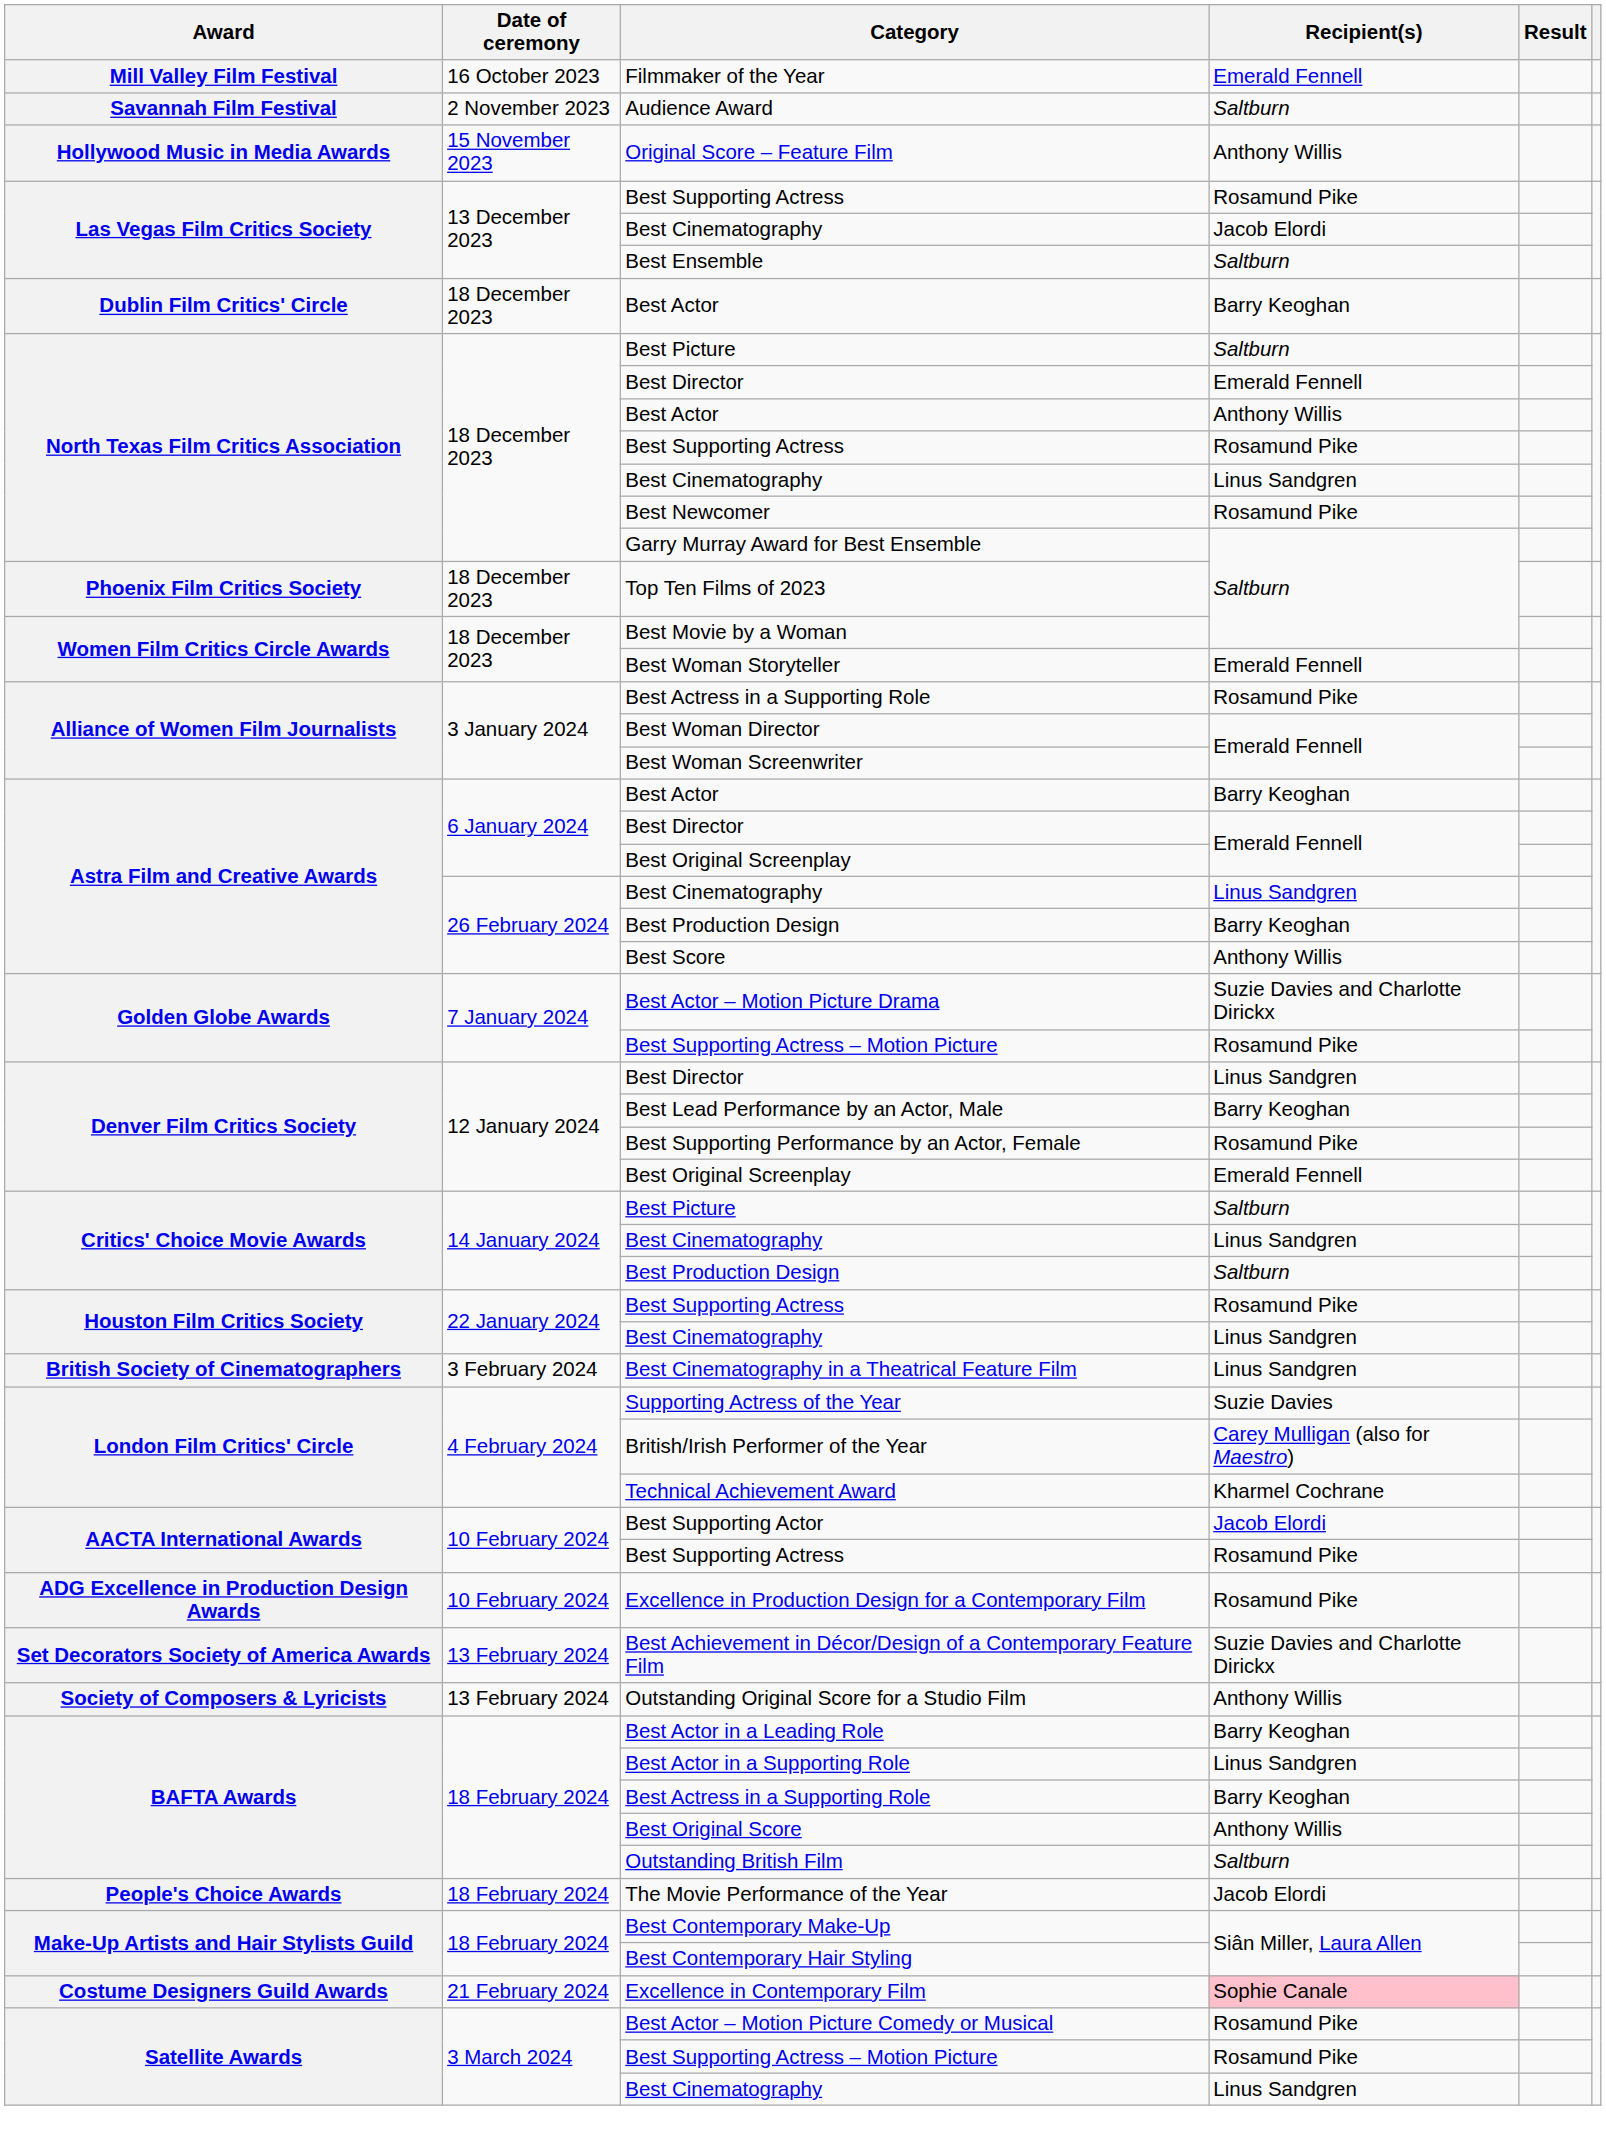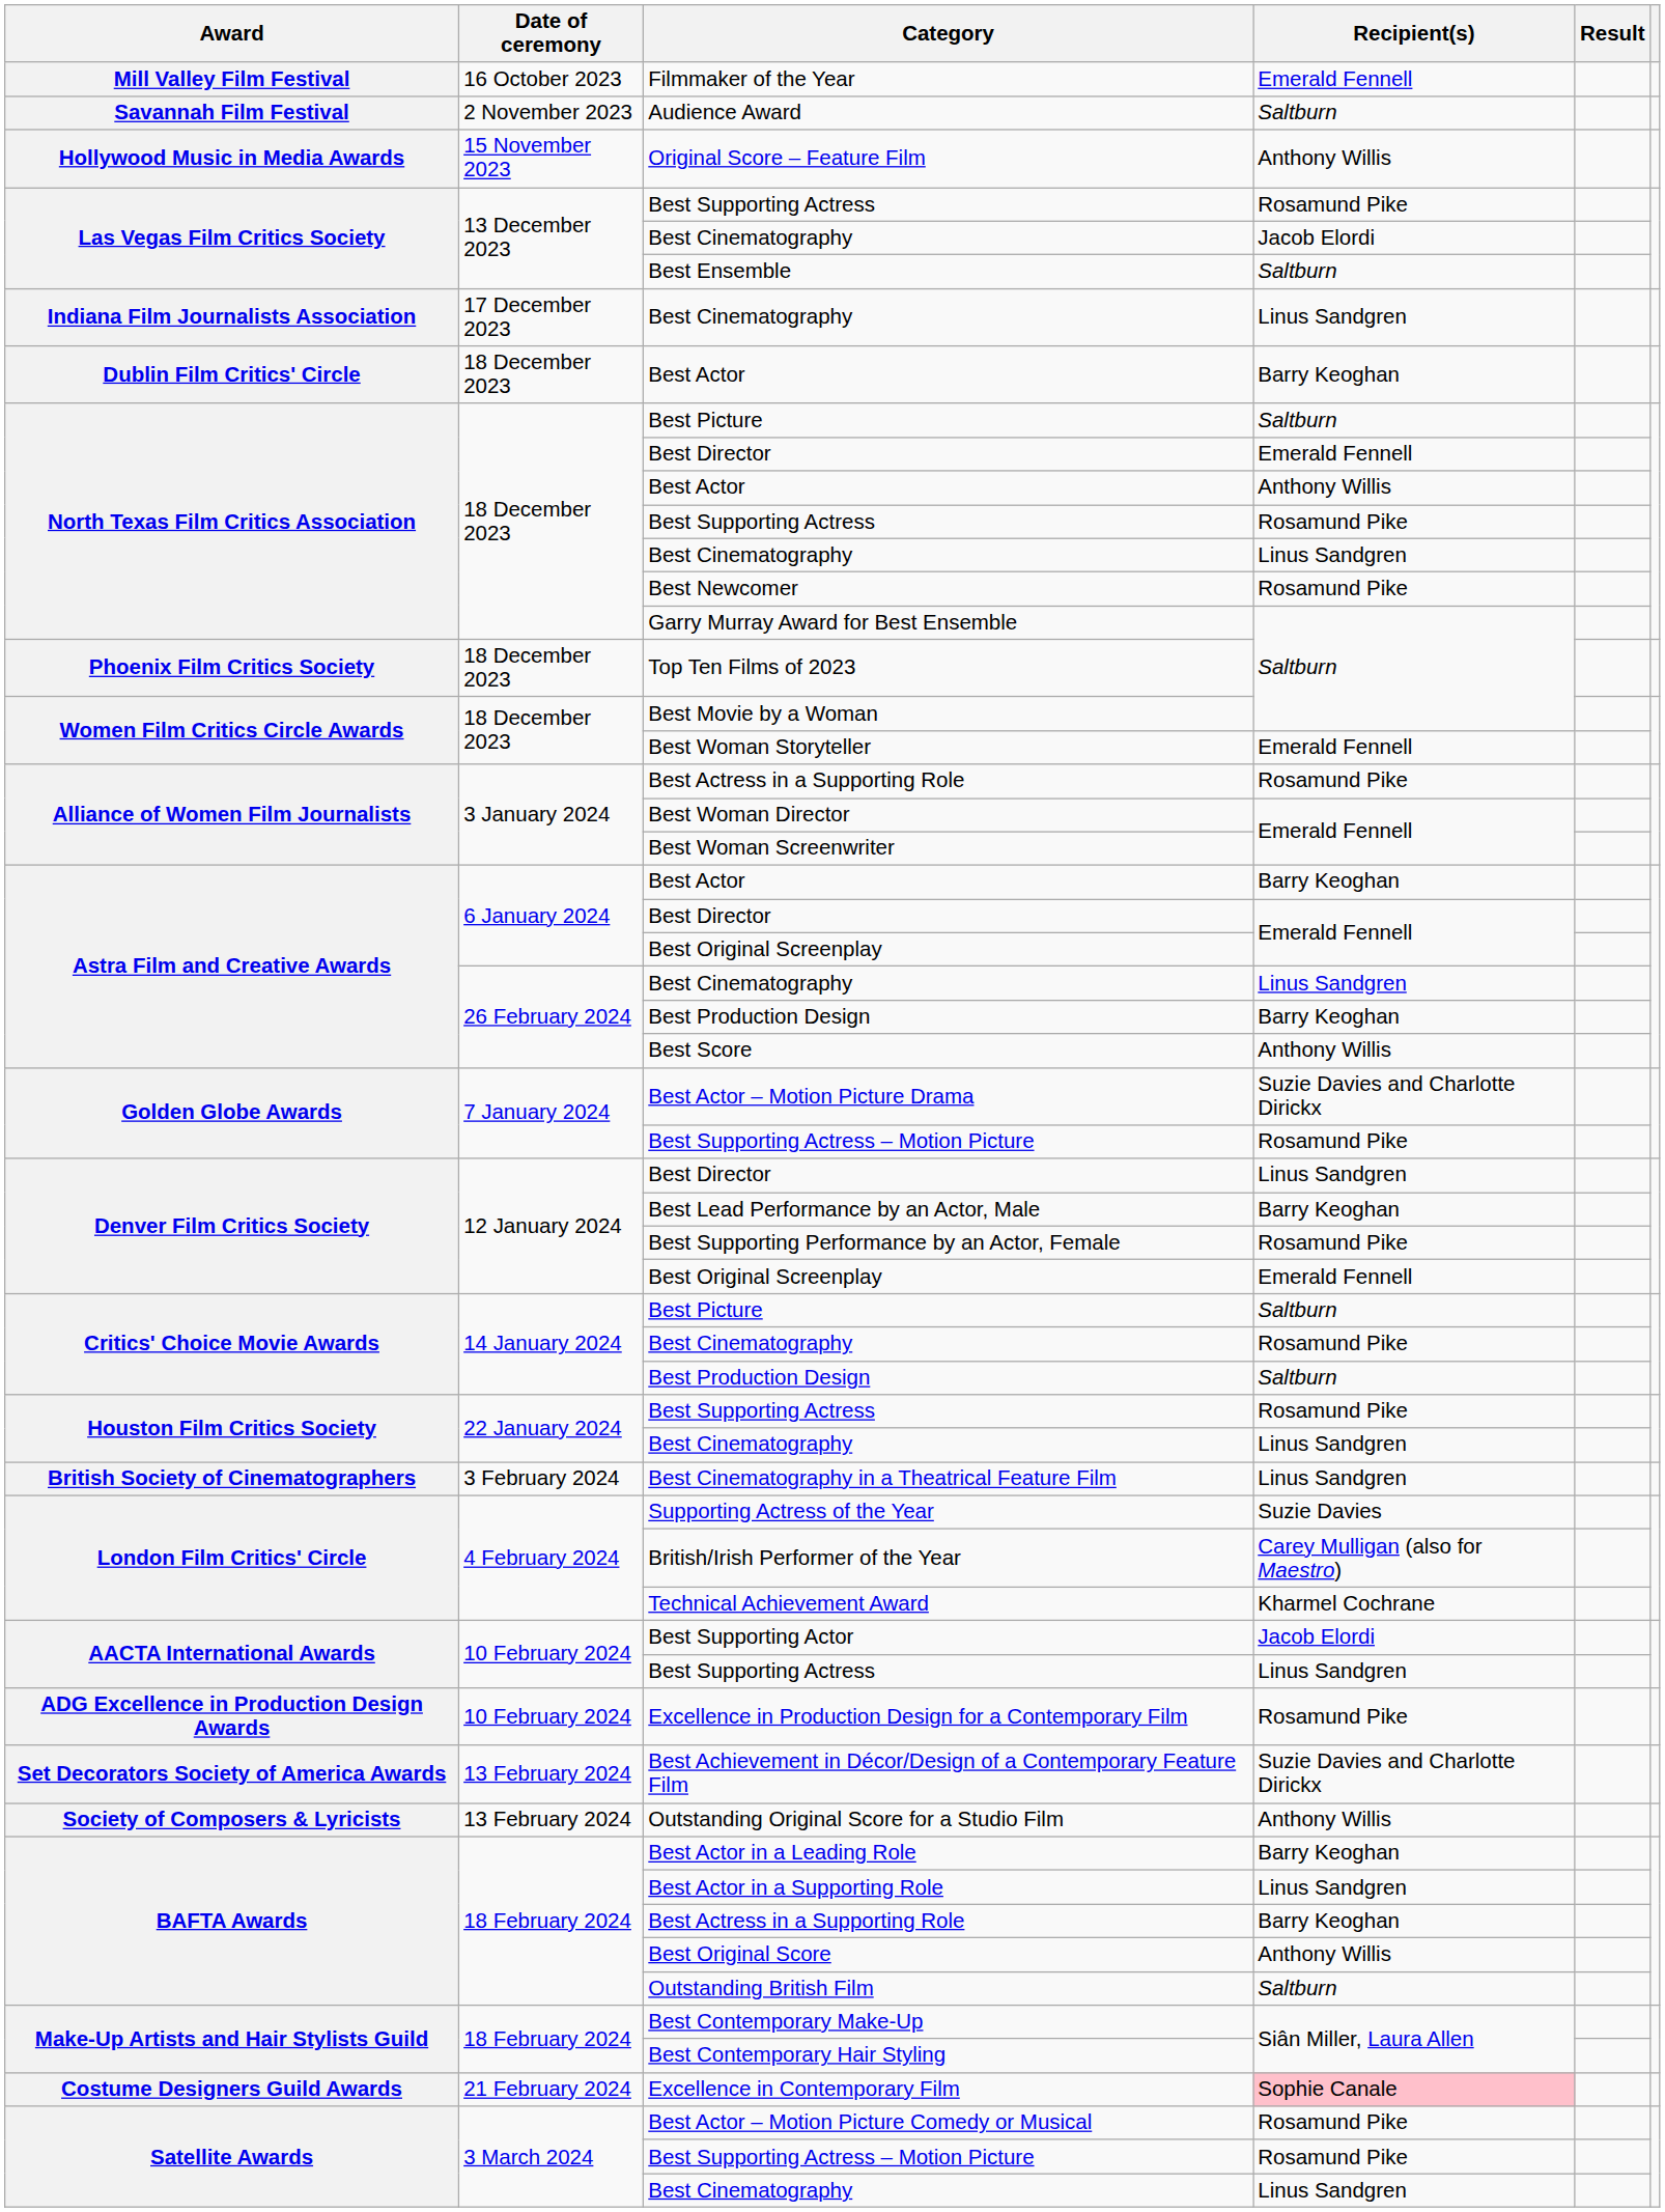+ row: Indiana Film Journalists Association | 17 December 2023 | Best Cinematography | Linus Sandgren
Critics' Choice Movie Awards / Best Cinematography | Recipient(s): Linus Sandgren -> Rosamund Pike
AACTA International Awards / Best Supporting Actress | Recipient(s): Rosamund Pike -> Linus Sandgren
- row: People's Choice Awards | 18 February 2024 | The Movie Performance of the Year | Jacob Elordi
